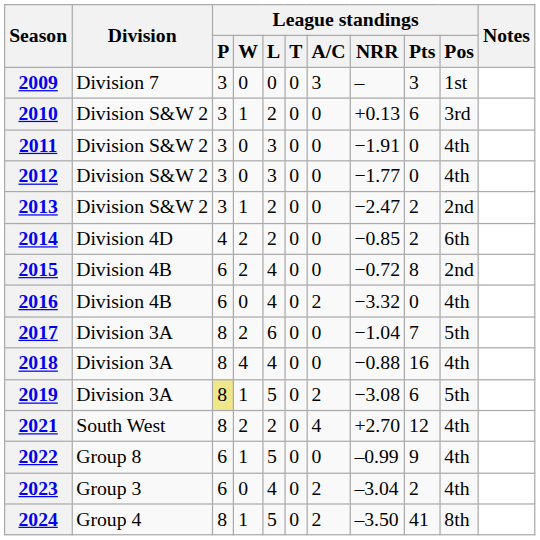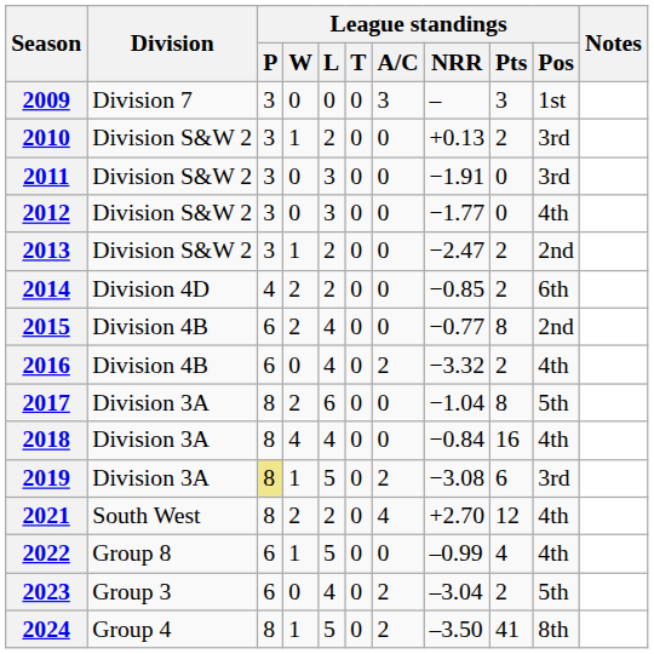2010 | League standings / Pts: 6 -> 2
2011 | League standings / Pos: 4th -> 3rd
2015 | League standings / NRR: −0.72 -> −0.77
2016 | League standings / Pts: 0 -> 2
2017 | League standings / Pts: 7 -> 8
2018 | League standings / NRR: −0.88 -> −0.84
2019 | League standings / Pos: 5th -> 3rd
2022 | League standings / Pts: 9 -> 4
2023 | League standings / Pos: 4th -> 5th
